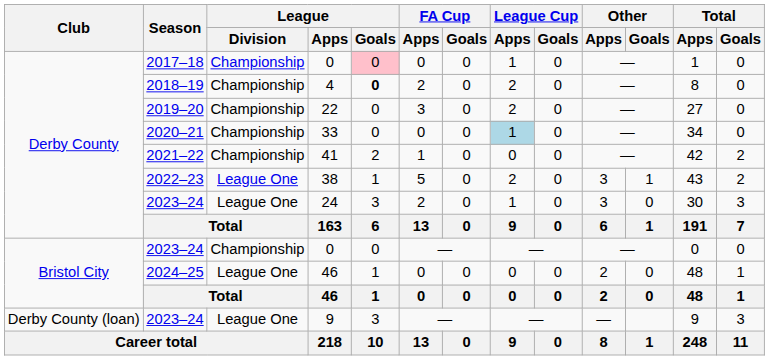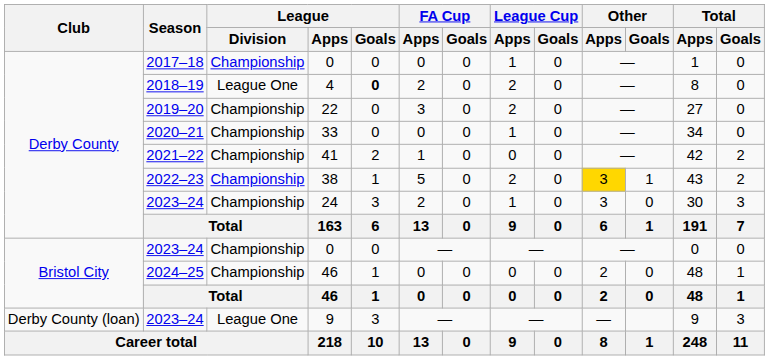2017–18 / 0 | League / Goals: pink background -> no background
4 | League / Division: Championship -> League One
33 | League Cup / Apps: lightblue background -> no background
38 | League / Division: League One -> Championship
38 | Other / Apps: no background -> gold background
24 | League / Division: League One -> Championship
2024–25 / 46 | League / Division: League One -> Championship
